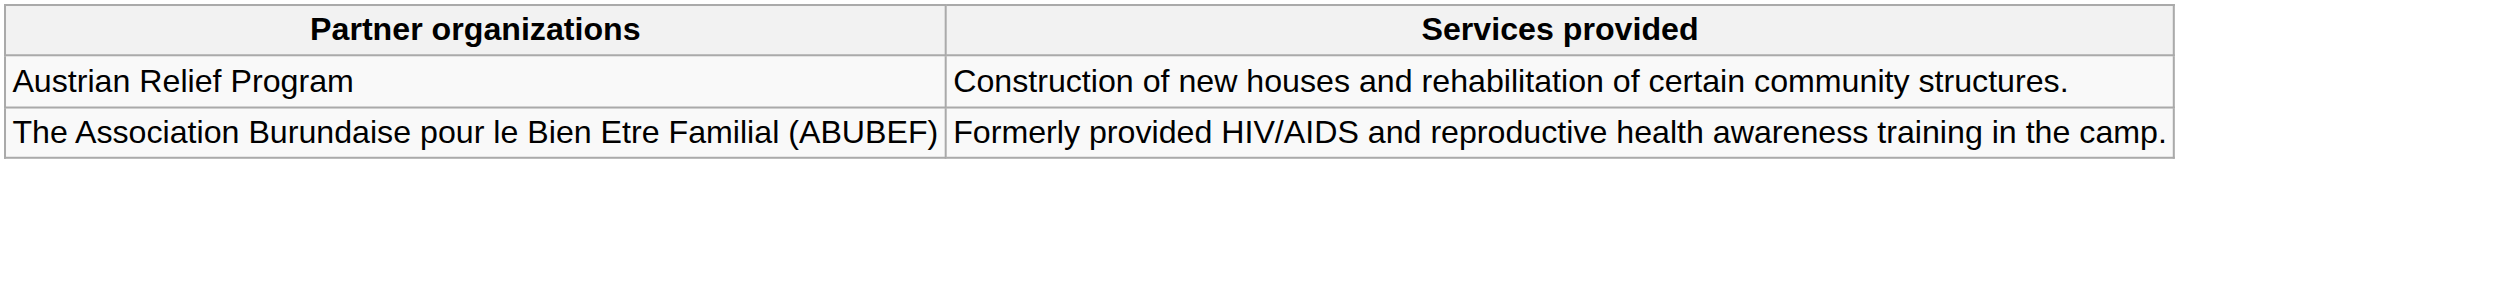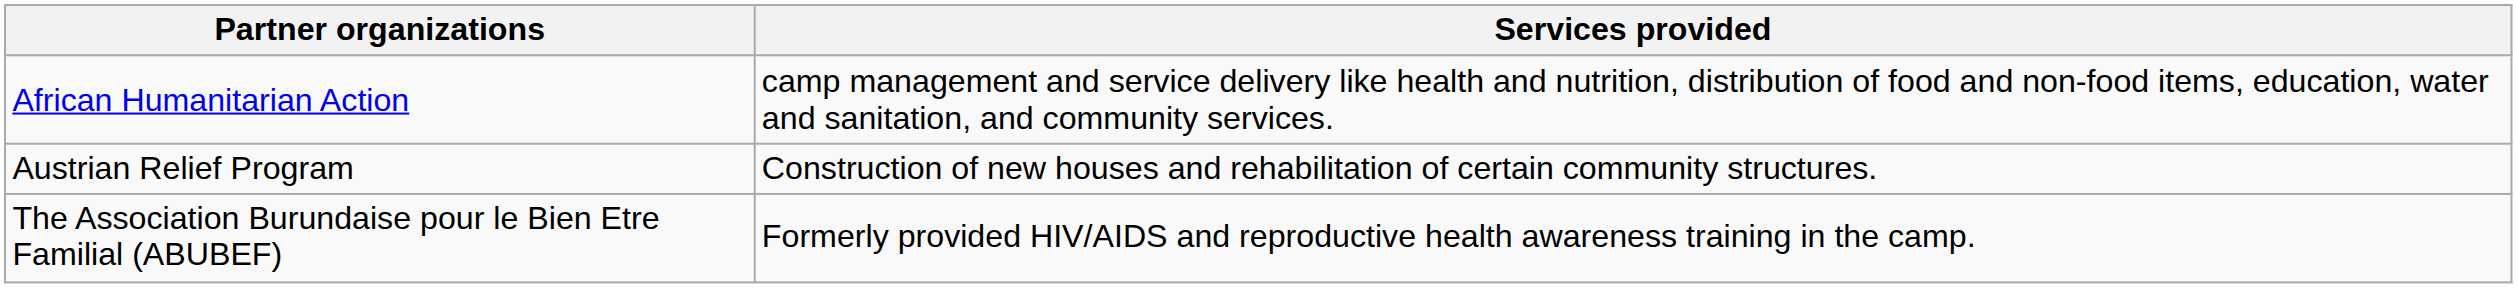+ row: African Humanitarian Action | camp management and service delivery like health and nutrition, distribution of food and non-food items, education, water and sanitation, and community services.
